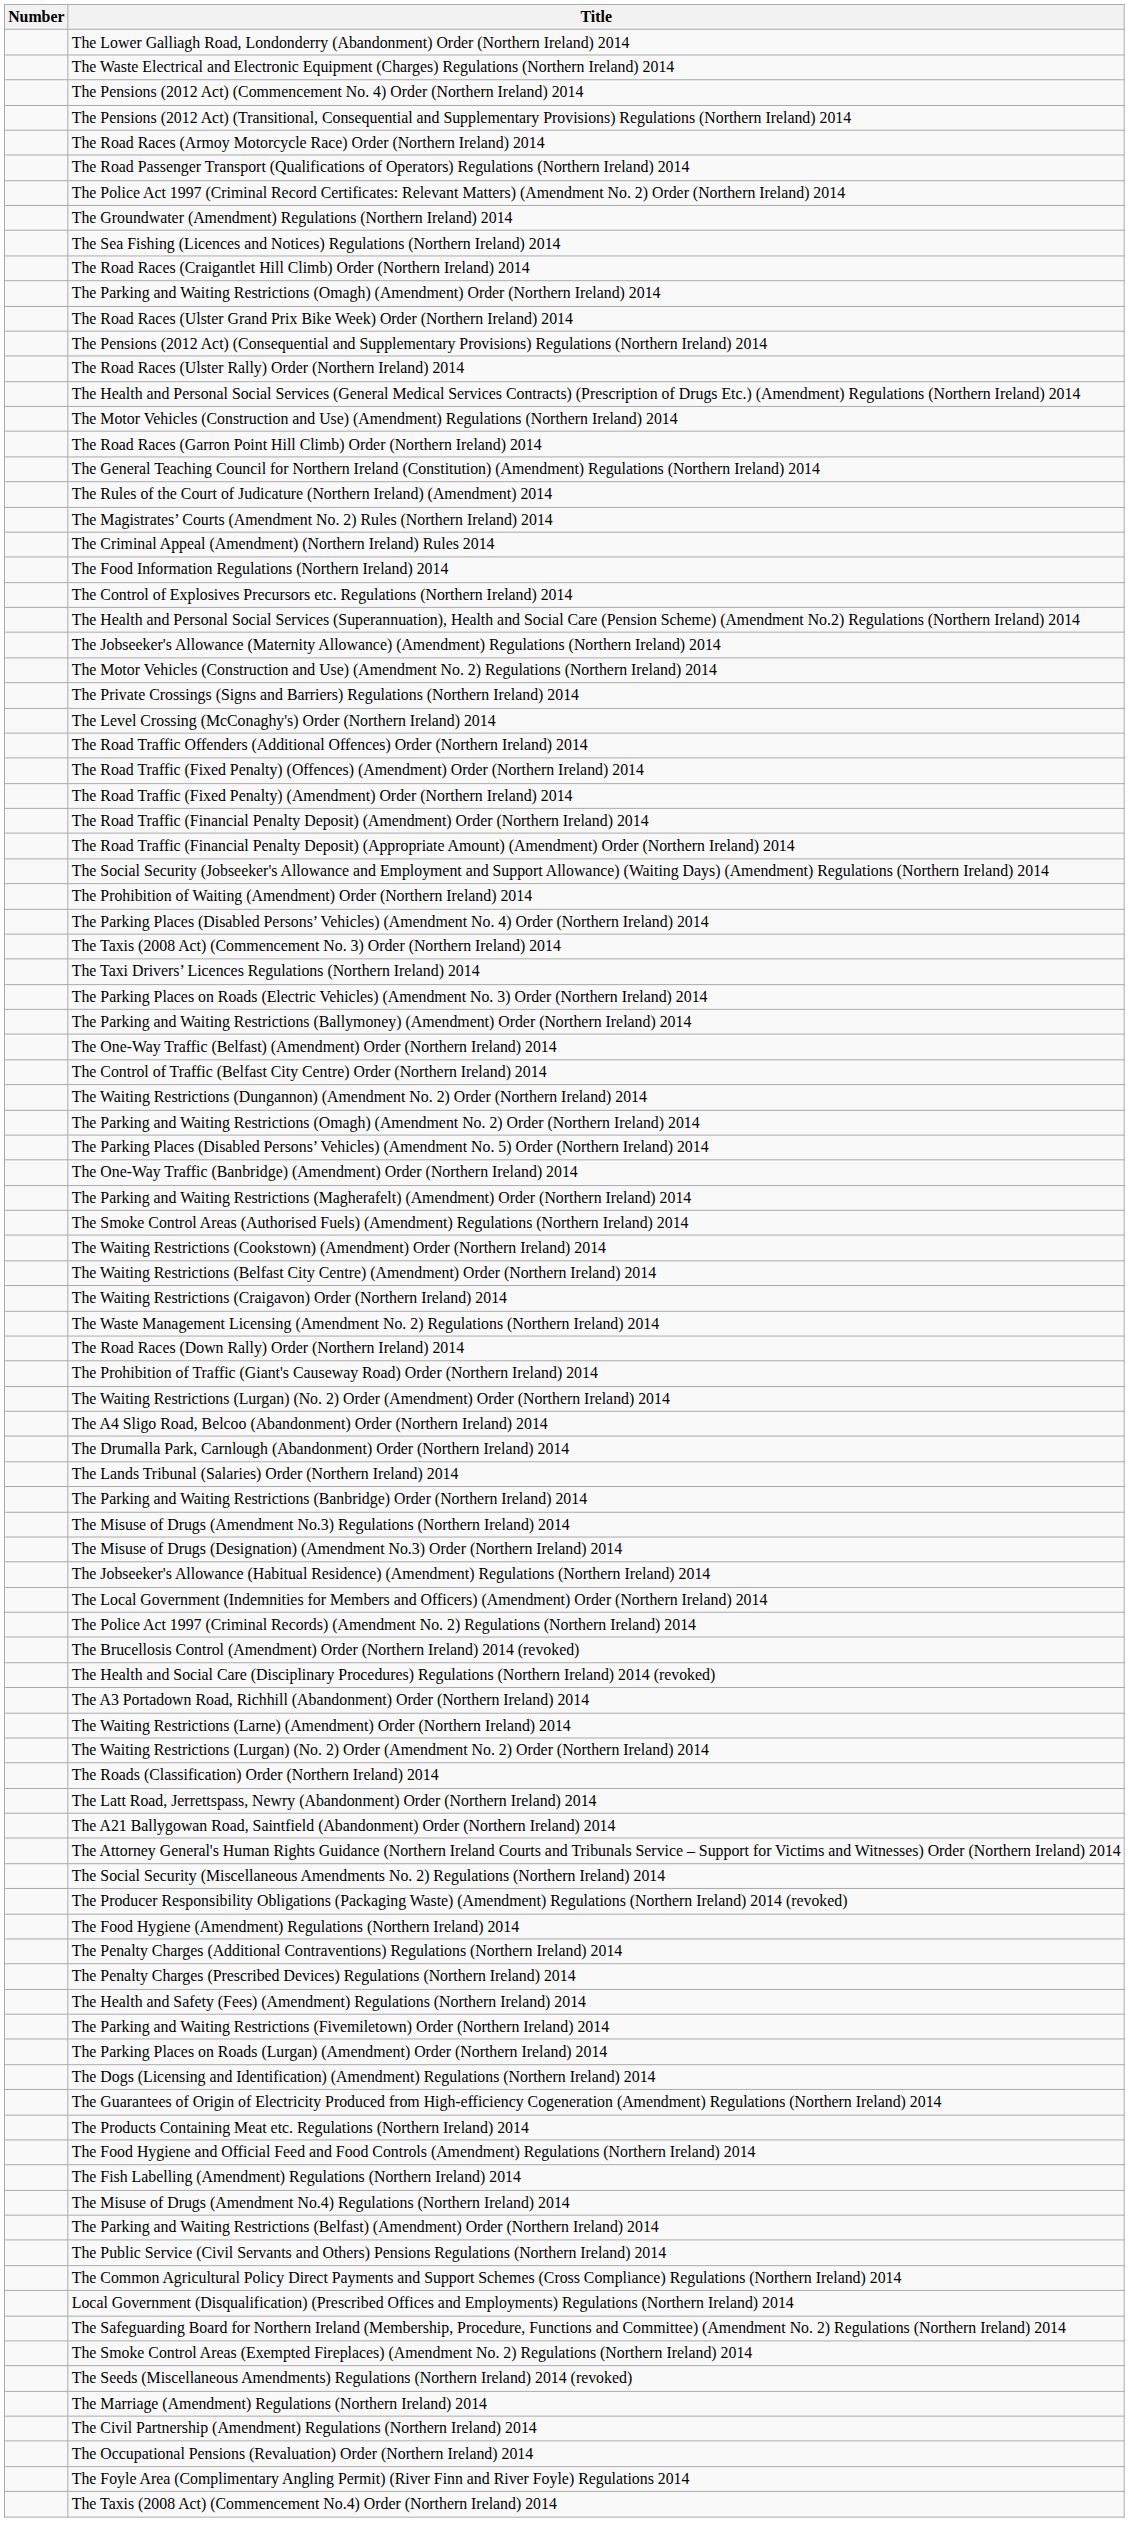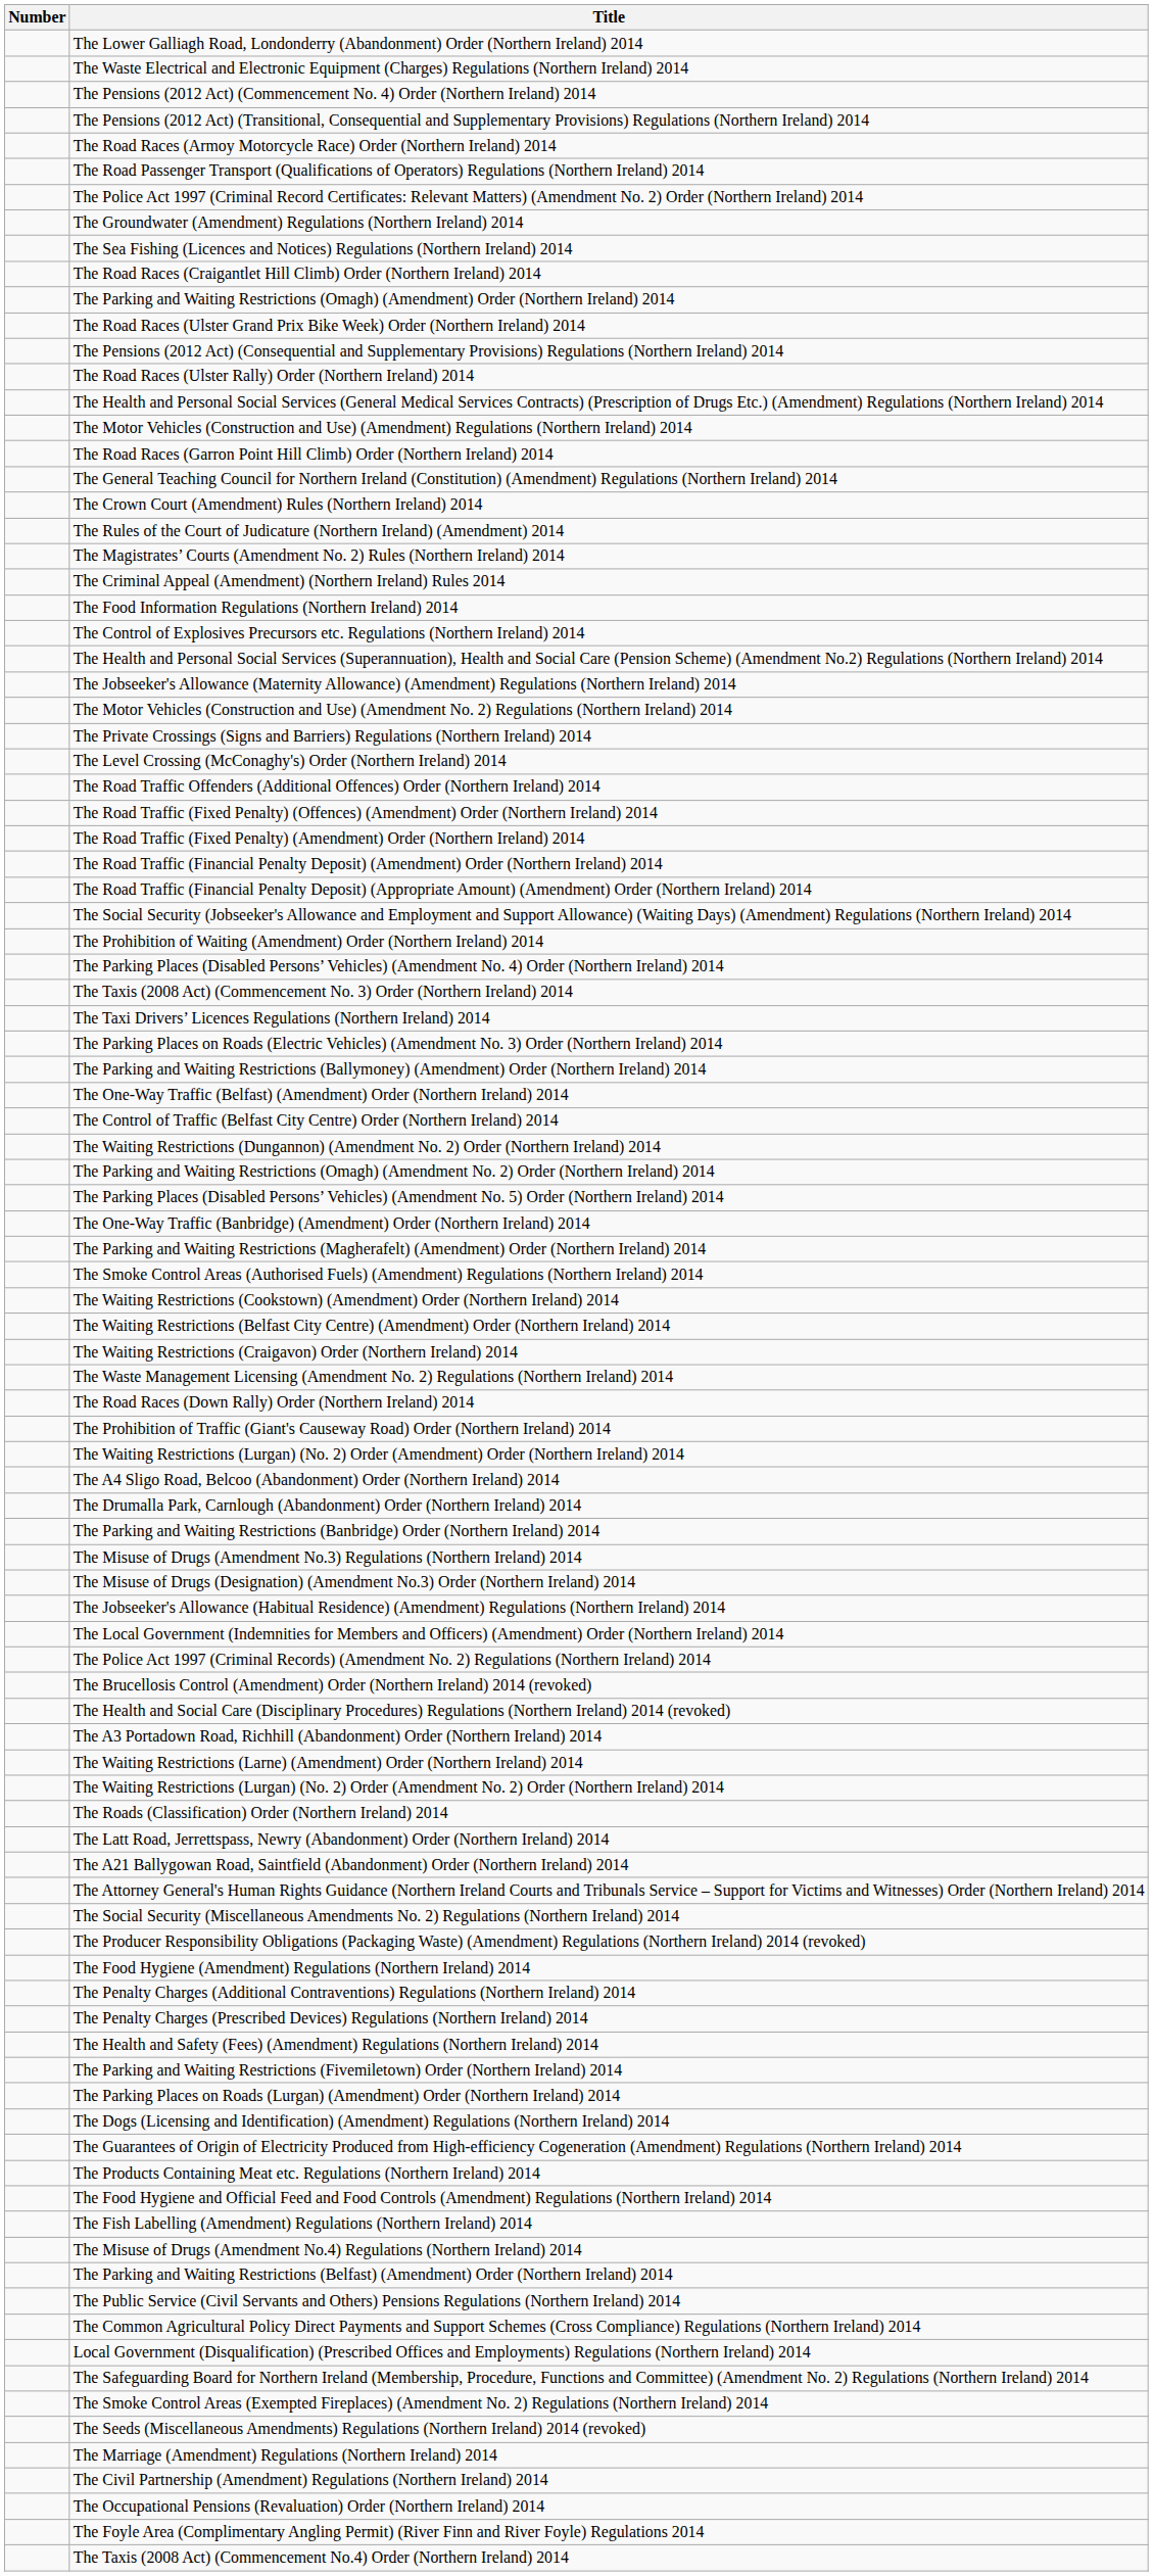+ row: The Crown Court (Amendment) Rules (Northern Ireland) 2014
- row: The Lands Tribunal (Salaries) Order (Northern Ireland) 2014
